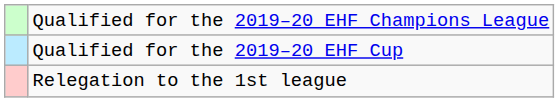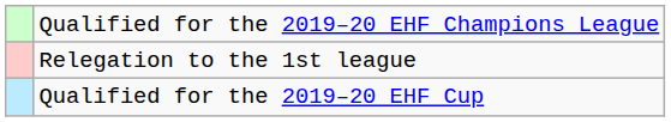rows swapped: Qualified for the 2019–20 EHF Cup <-> Relegation to the 1st league
